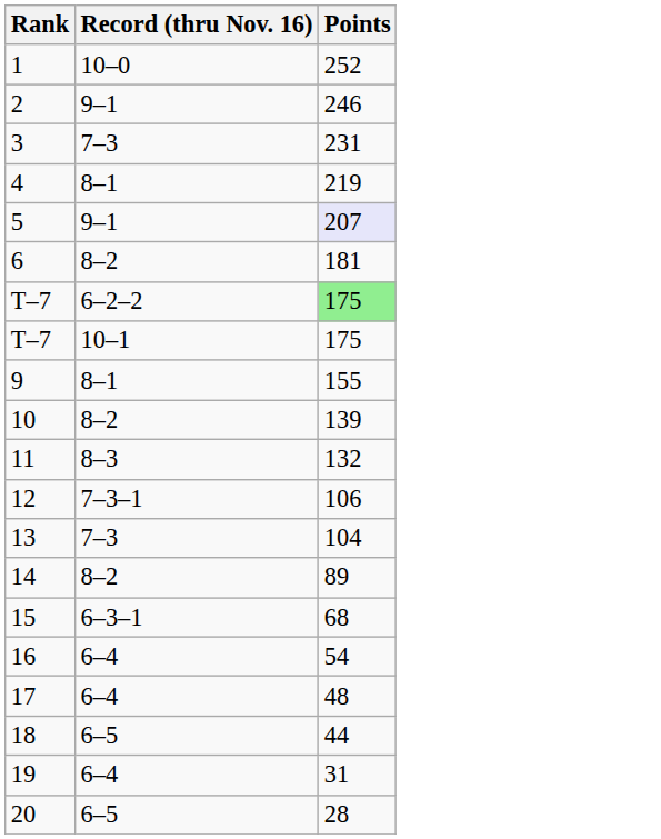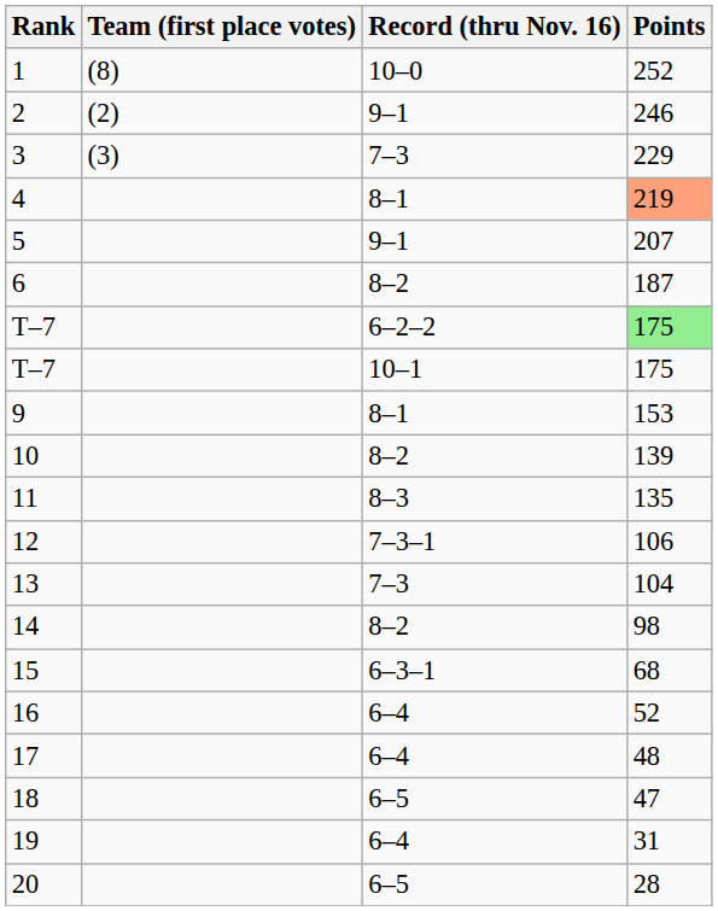+ column: Team (first place votes) | (8) | (2) | (3)
3 | Points: 231 -> 229
4 | Points: no background -> lightsalmon background
5 | Points: lavender background -> no background
6 | Points: 181 -> 187
9 | Points: 155 -> 153
11 | Points: 132 -> 135
14 | Points: 89 -> 98
16 | Points: 54 -> 52
18 | Points: 44 -> 47
